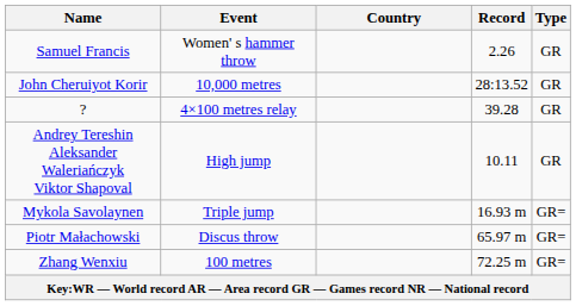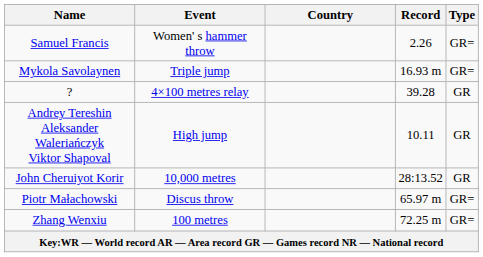Samuel Francis | Type: GR -> GR=
rows swapped: John Cheruiyot Korir <-> Mykola Savolaynen
